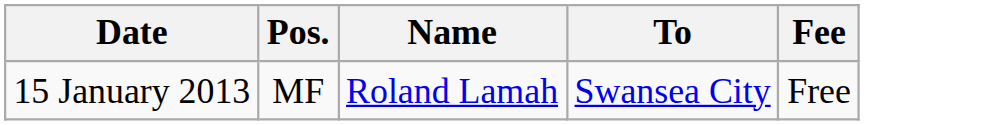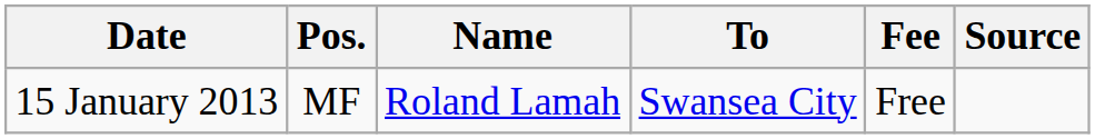+ column: Source
